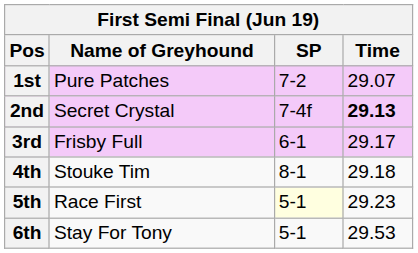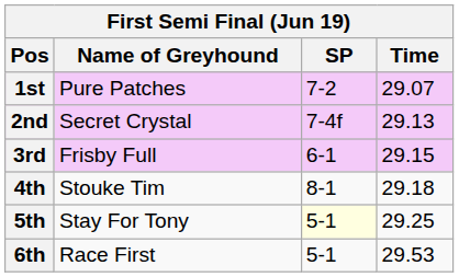2nd | Time: bold -> normal
3rd | Time: 29.17 -> 29.15
5th | Name of Greyhound: Race First -> Stay For Tony
5th | Time: 29.23 -> 29.25
6th | Name of Greyhound: Stay For Tony -> Race First
